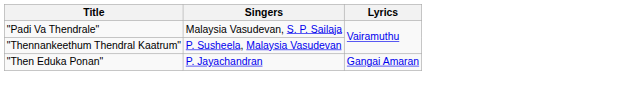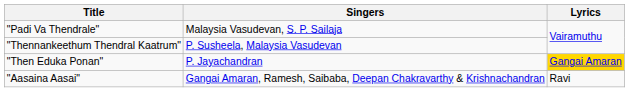"Then Eduka Ponan" | Lyrics: no background -> gold background
+ row: "Aasaina Aasai" | Gangai Amaran, Ramesh, Saibaba, Deepan Chakravarthy & Krishnachandran | Ravi
